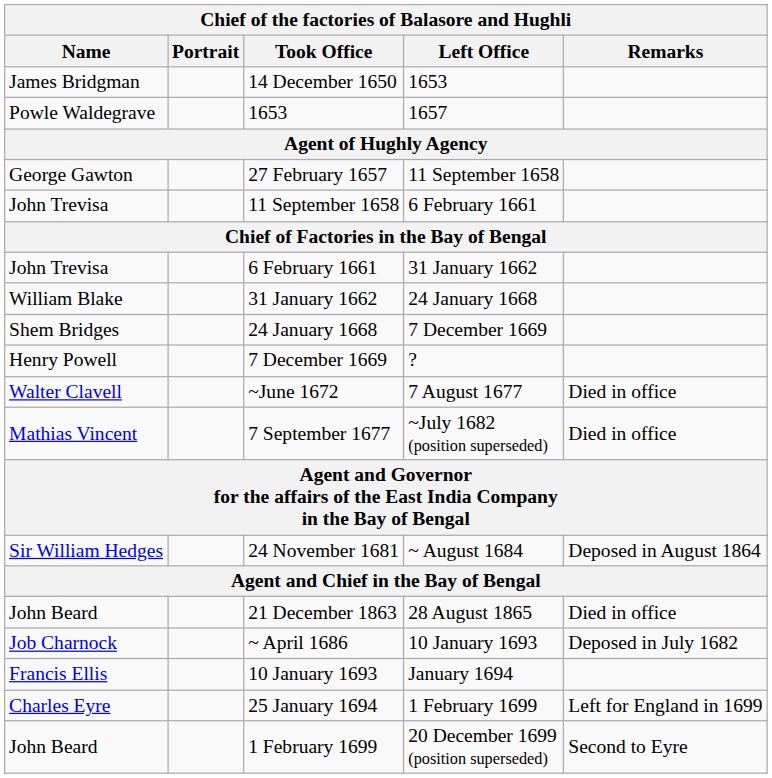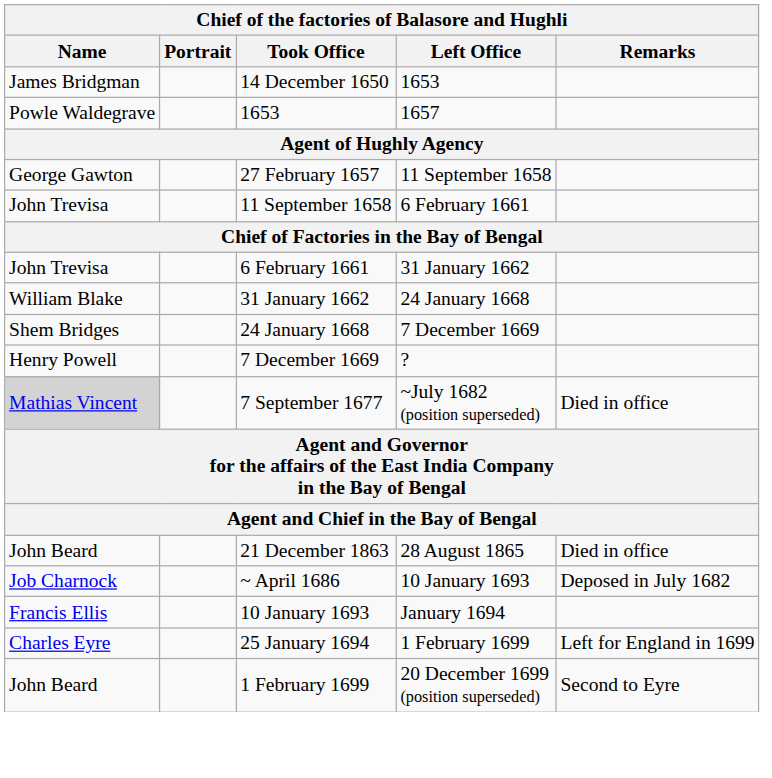- row: Walter Clavell | ~June 1672 | 7 August 1677 | Died in office
7 September 1677 | Name: no background -> lightgrey background
- row: Sir William Hedges | 24 November 1681 | ~ August 1684 | Deposed in August 1864
